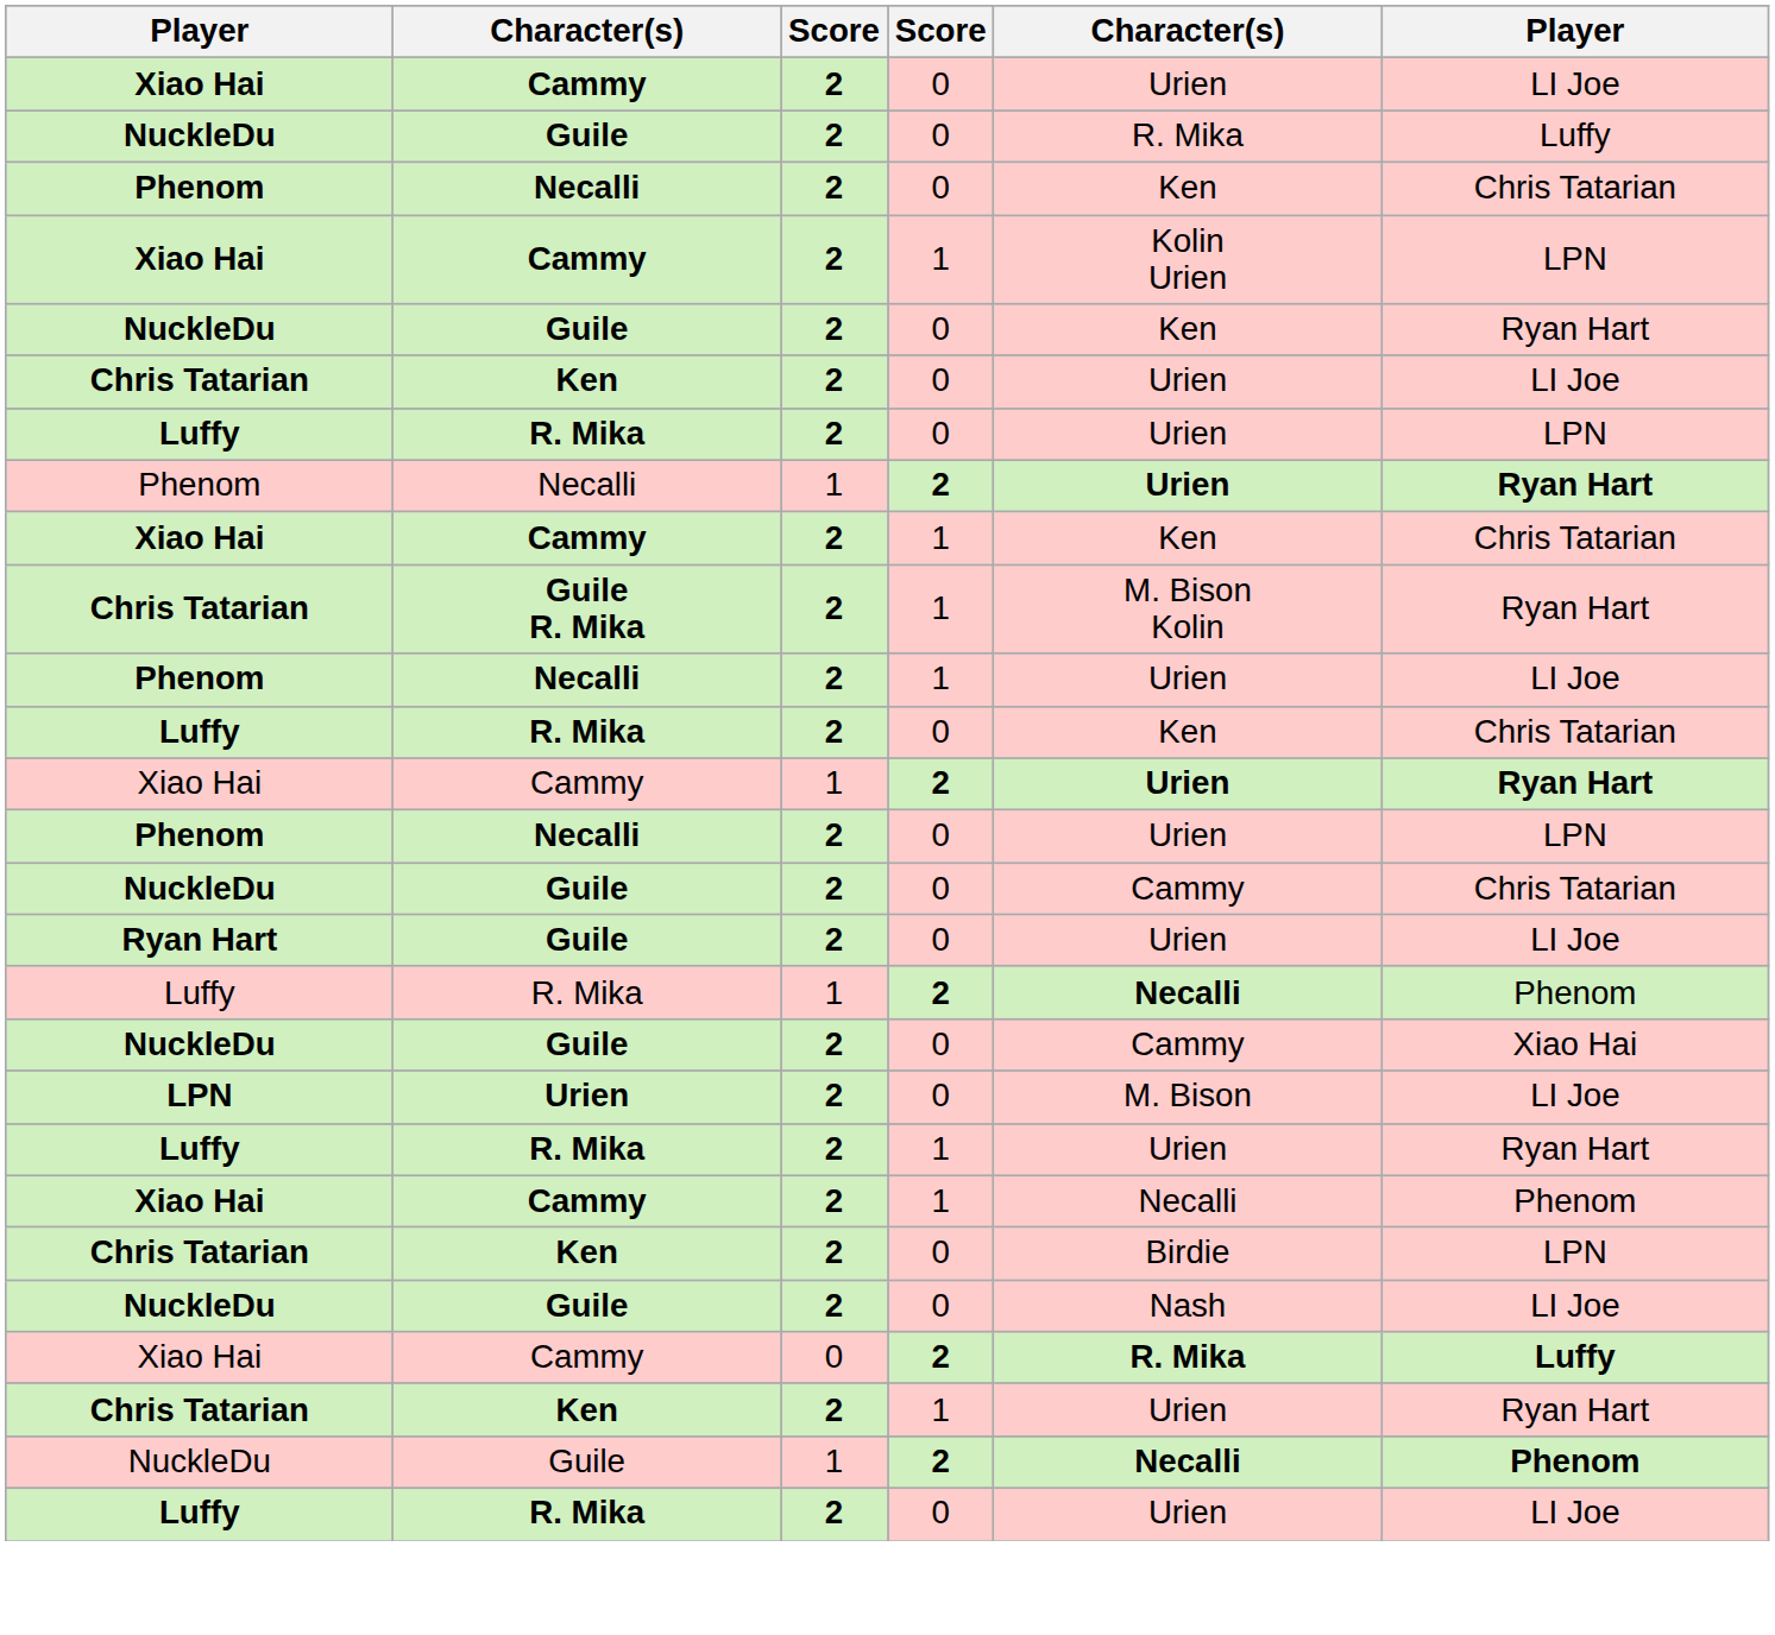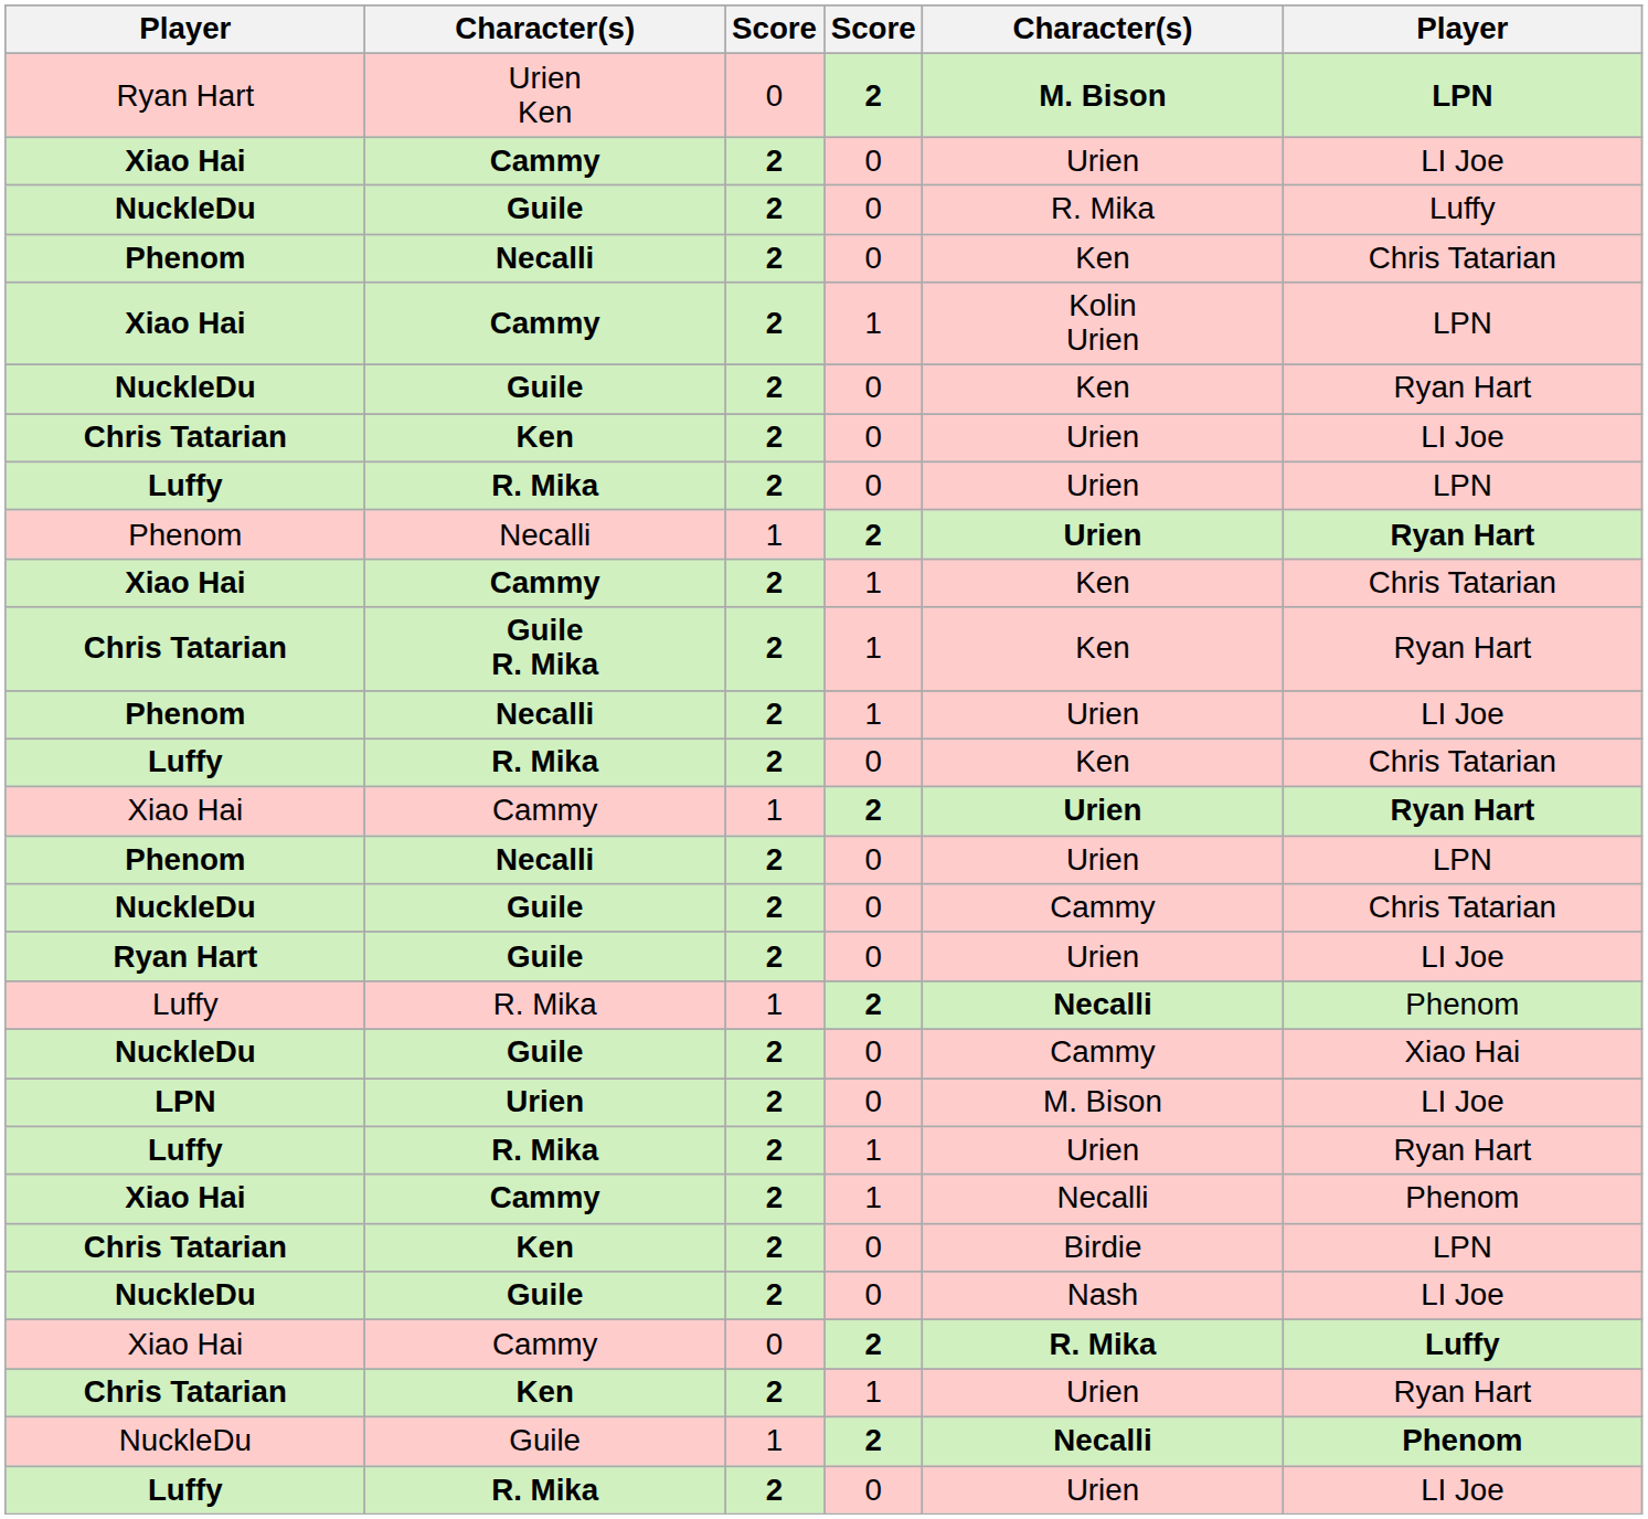+ row: Ryan Hart | Urien Ken | 0 | 2 | M. Bison | LPN
Guile R. Mika | column 5: M. Bison Kolin -> Ken
